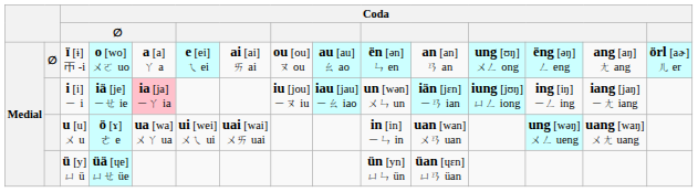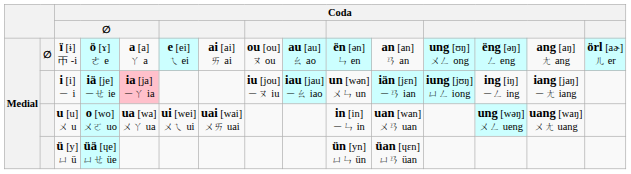ï [ɨ] ㄭ -i | column 4: o [wo] ㄨㄛ uo -> ö [ɤ] ㄜ e
u [u] ㄨ u | column 4: ö [ɤ] ㄜ e -> o [wo] ㄨㄛ uo
